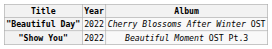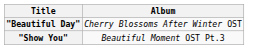- column: Year | 2022 | 2022
